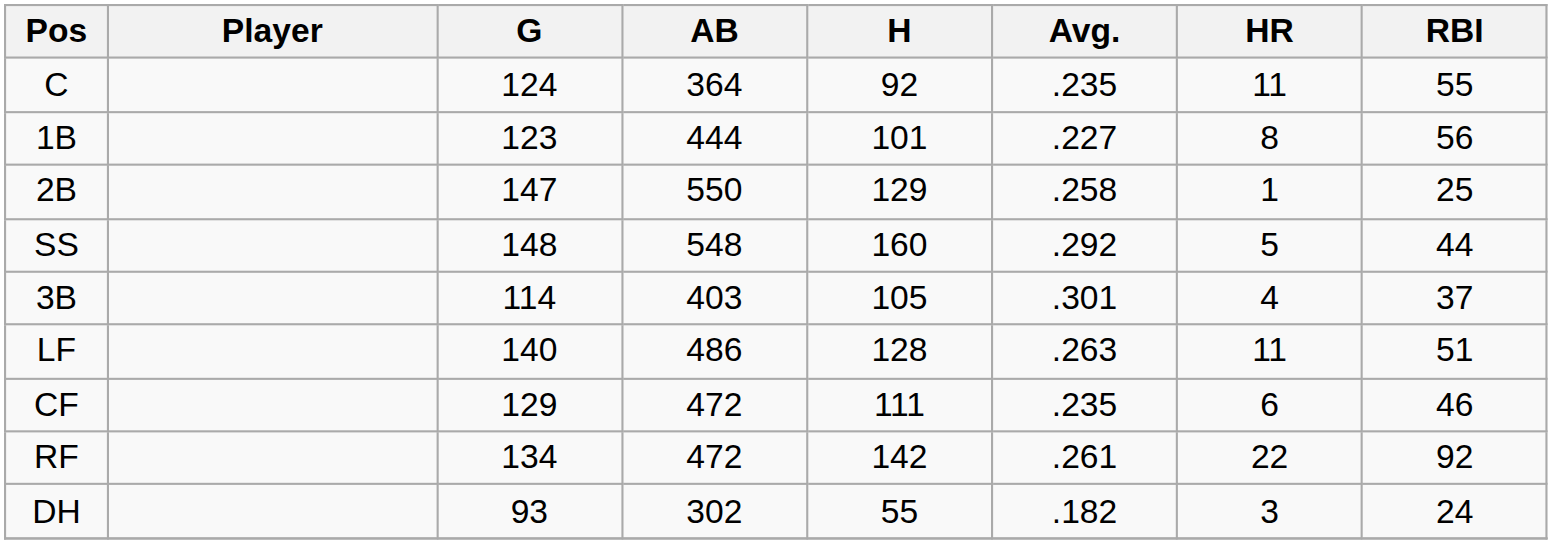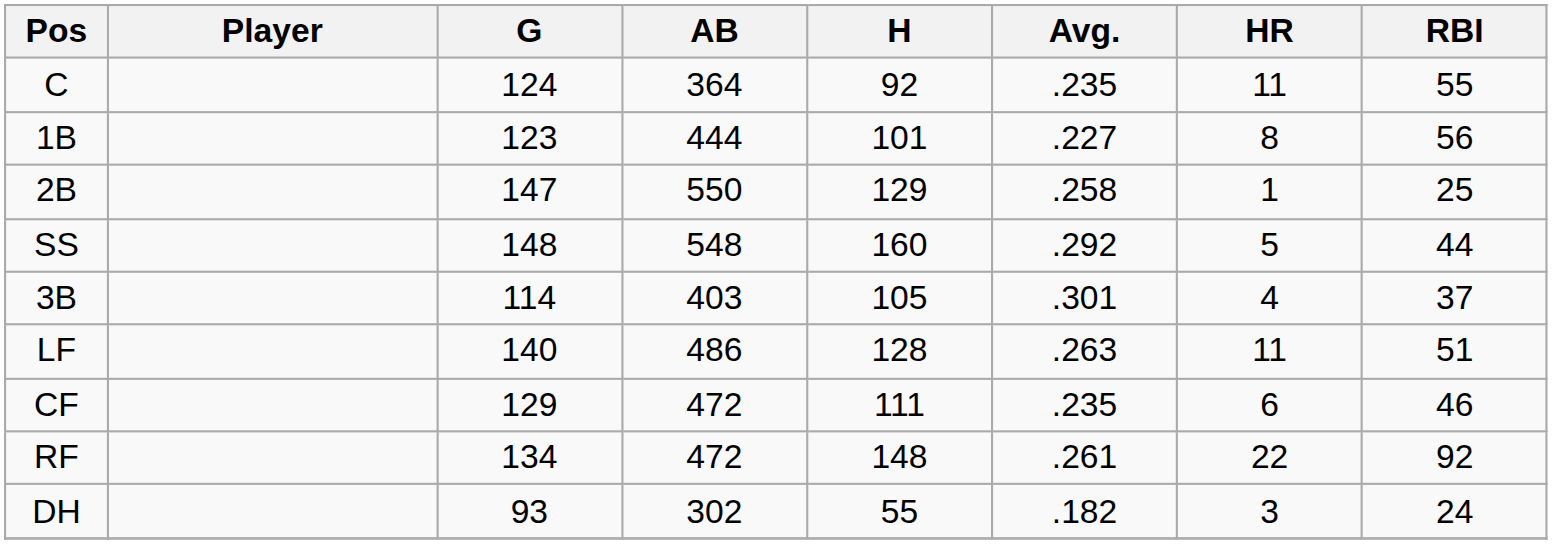RF | H: 142 -> 148
